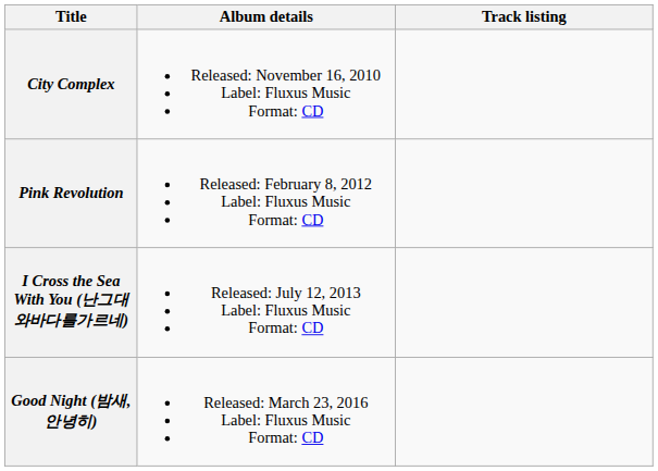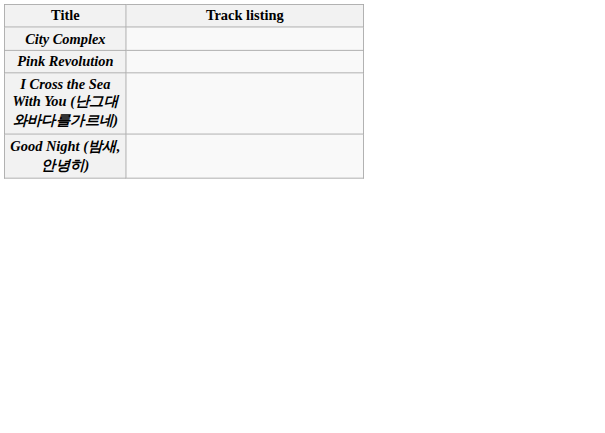- column: Album details | Released: November 16, 2010 Label: Fluxus Music Format: CD | Released: February 8, 2012 Label: Fluxus Music Format: CD | Released: July 12, 2013 Label: Fluxus Music Format: CD | Released: March 23, 2016 Label: Fluxus Music Format: CD
